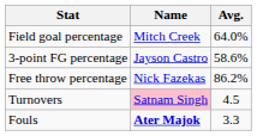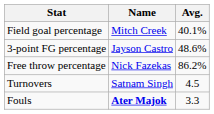Field goal percentage | Avg.: 64.0% -> 40.1%
3-point FG percentage | Avg.: 58.6% -> 48.6%
Turnovers | Name: pink background -> no background
